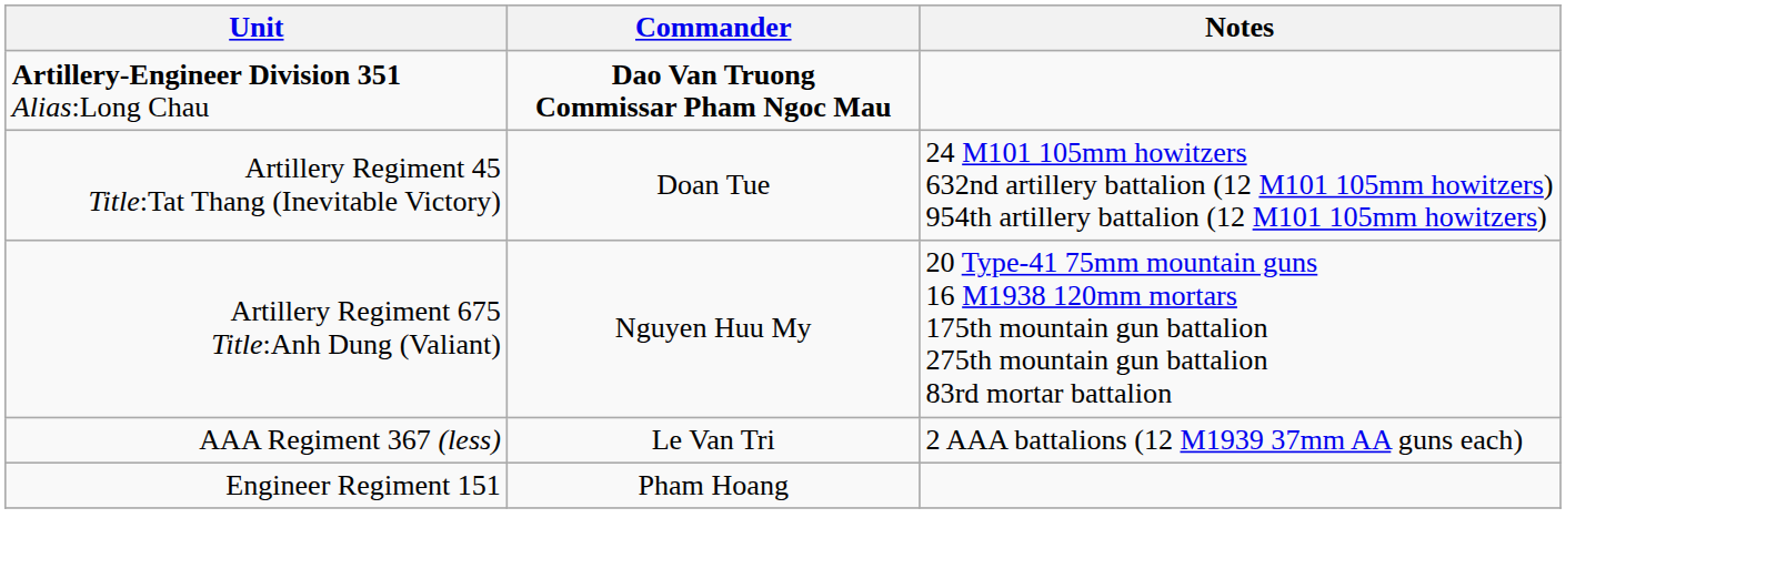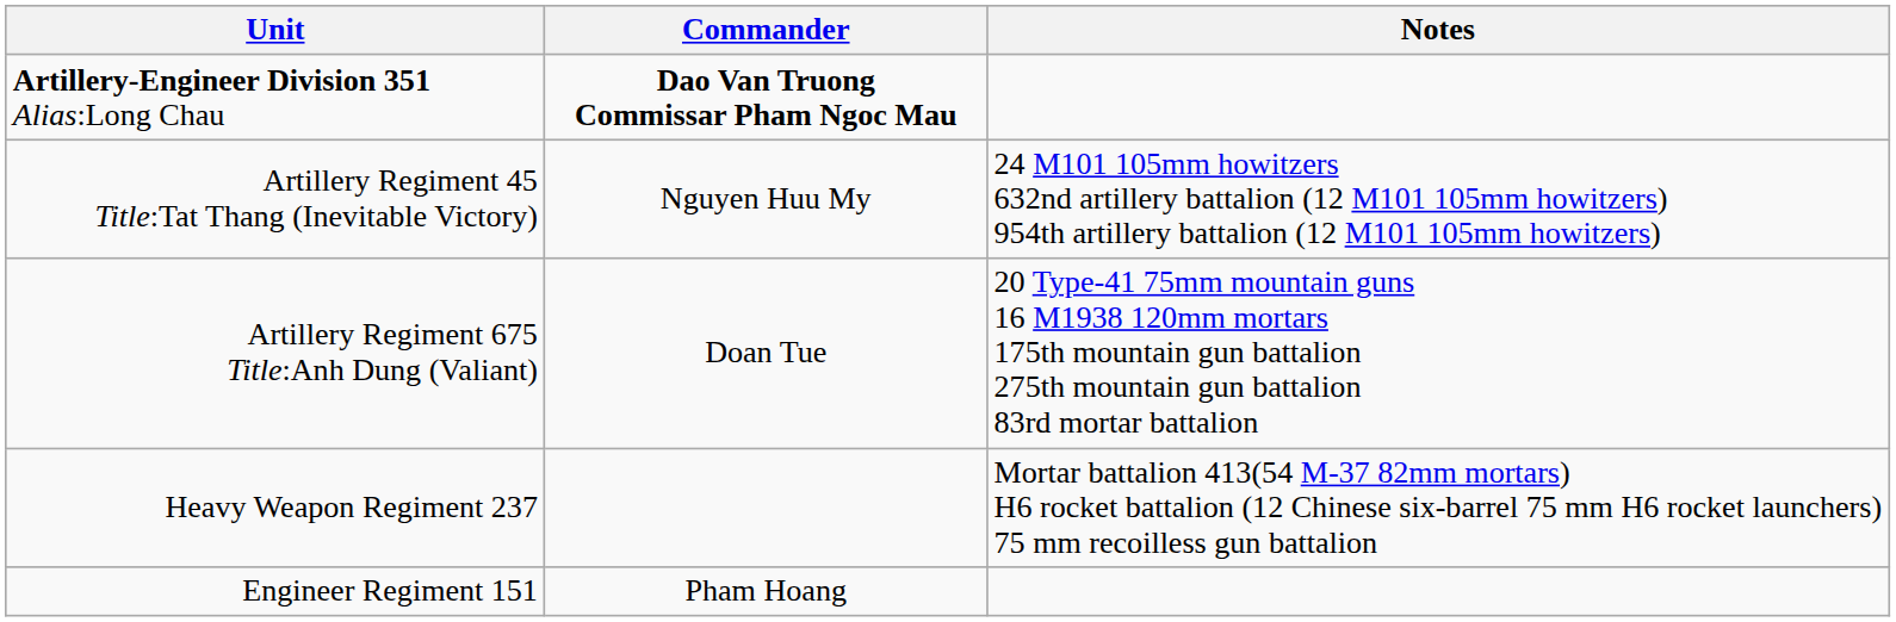Artillery Regiment 45 Title:Tat Thang (Inevitable Victory) | Commander: Doan Tue -> Nguyen Huu My
Artillery Regiment 675 Title:Anh Dung (Valiant) | Commander: Nguyen Huu My -> Doan Tue
- row: AAA Regiment 367 (less) | Le Van Tri | 2 AAA battalions (12 M1939 37mm AA guns each)
+ row: Heavy Weapon Regiment 237 | Mortar battalion 413(54 M-37 82mm mortars) H6 rocket battalion (12 Chinese six-barrel 75 mm H6 rocket launchers) 75 mm recoilless gun battalion
